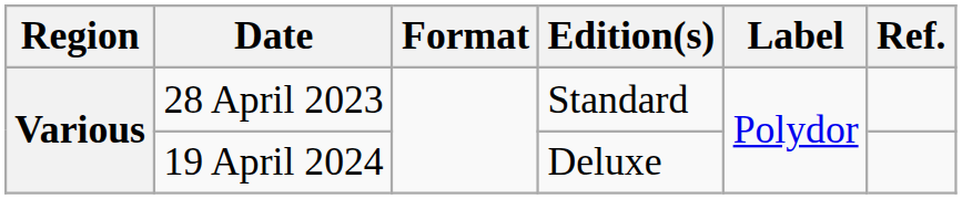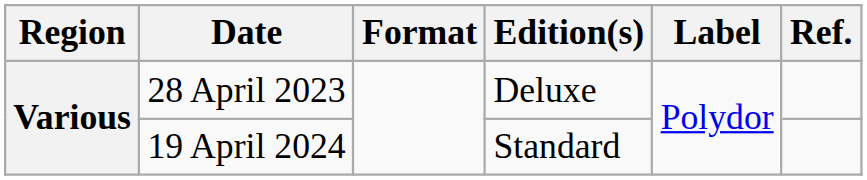28 April 2023 | Edition(s): Standard -> Deluxe
19 April 2024 | Edition(s): Deluxe -> Standard
